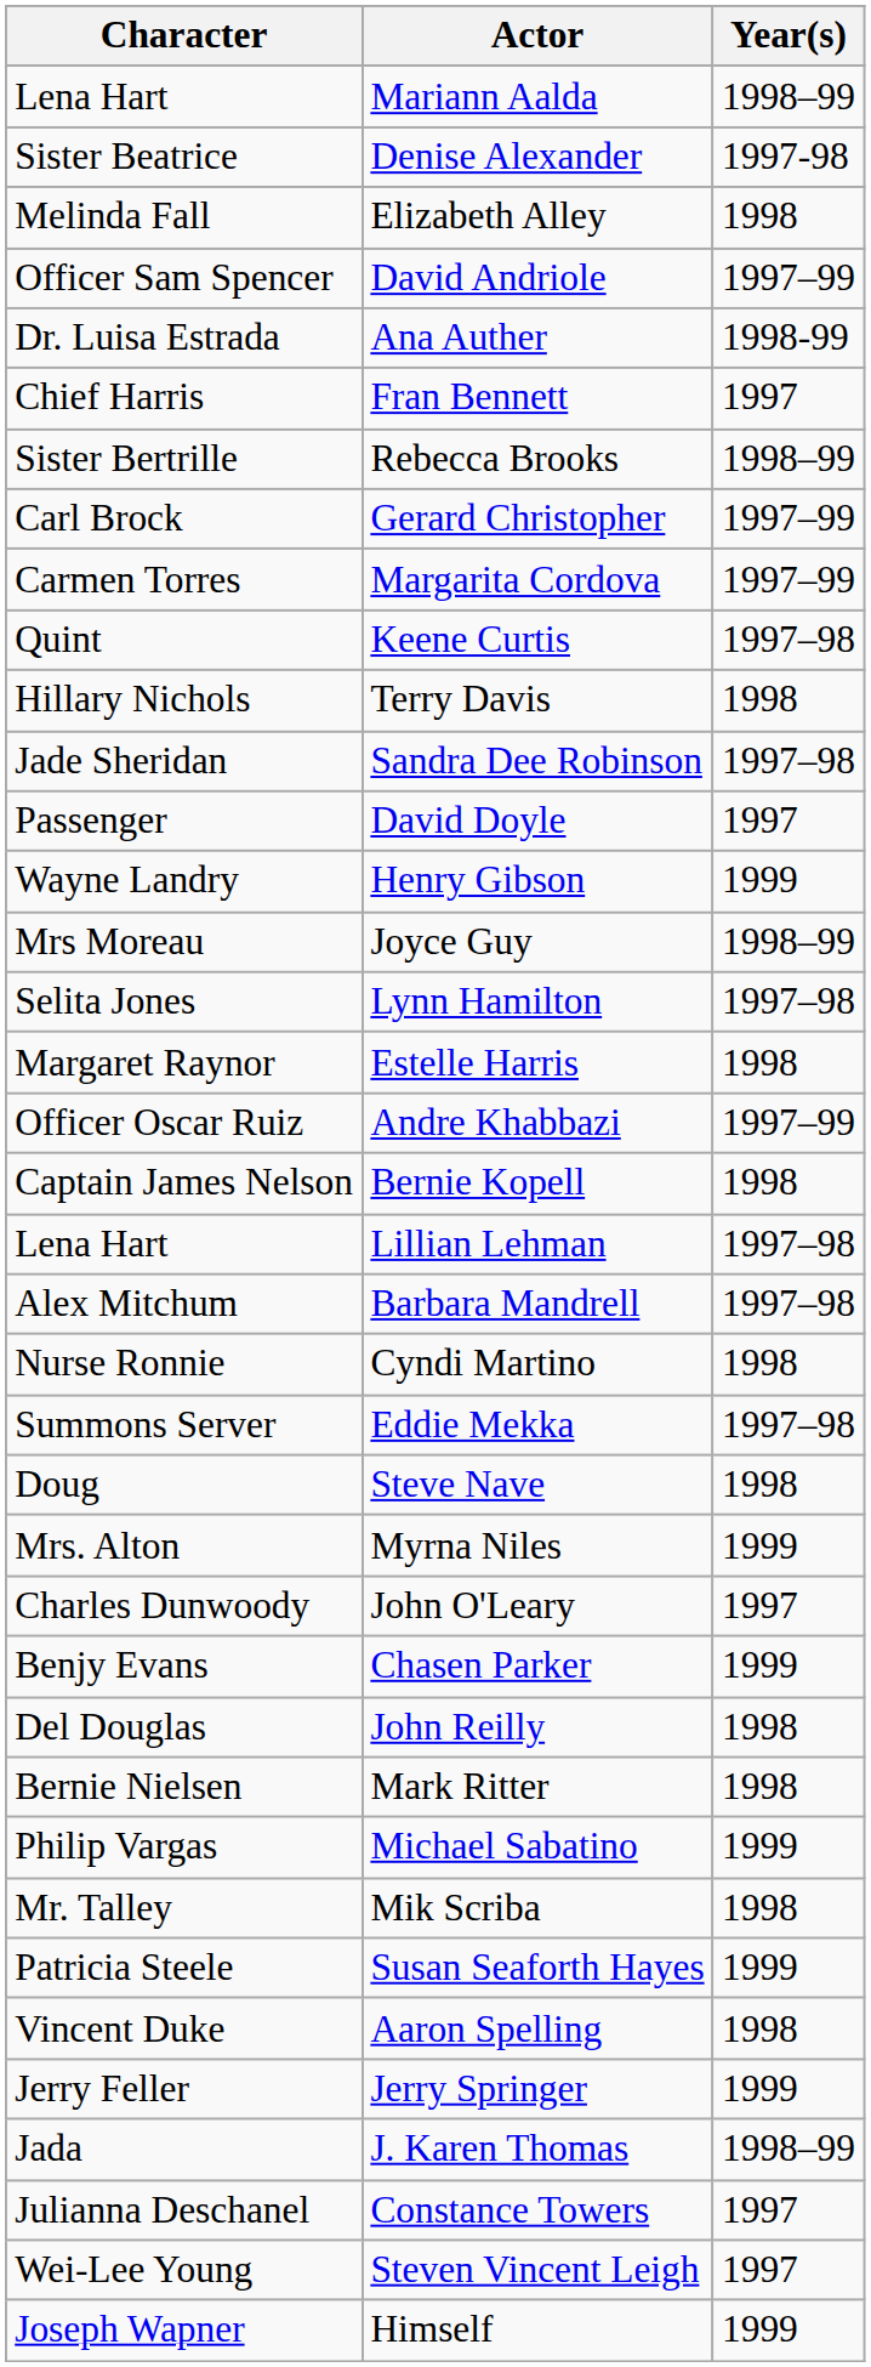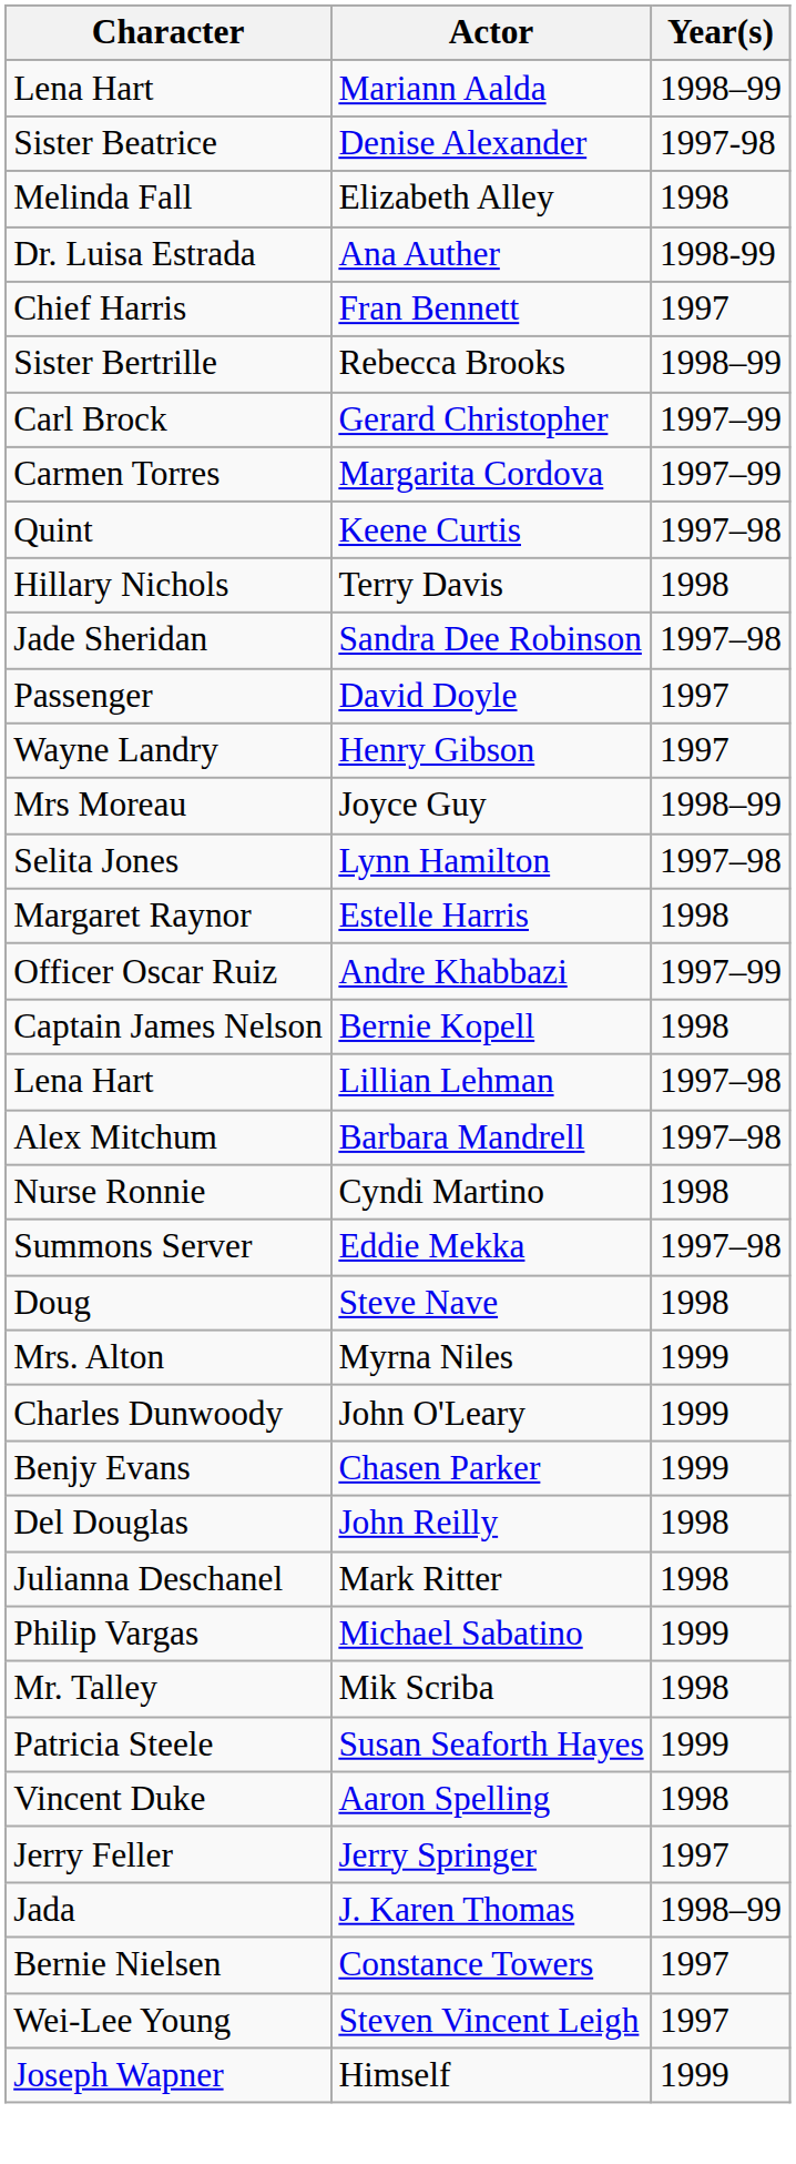- row: Officer Sam Spencer | David Andriole | 1997–99
Henry Gibson | Year(s): 1999 -> 1997
John O'Leary | Year(s): 1997 -> 1999
Mark Ritter | Character: Bernie Nielsen -> Julianna Deschanel
Jerry Springer | Year(s): 1999 -> 1997
Constance Towers | Character: Julianna Deschanel -> Bernie Nielsen
